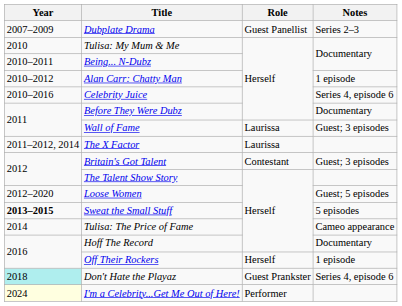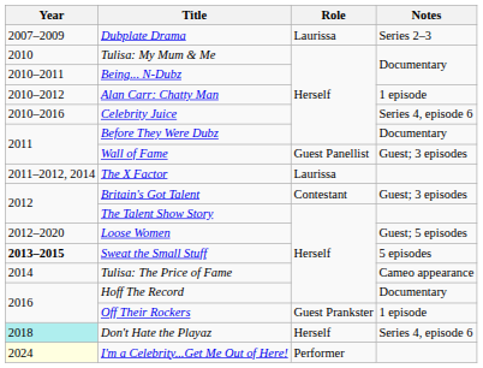Dubplate Drama | Role: Guest Panellist -> Laurissa
Wall of Fame | Role: Laurissa -> Guest Panellist
Off Their Rockers | Role: Herself -> Guest Prankster
Don't Hate the Playaz | Role: Guest Prankster -> Herself
